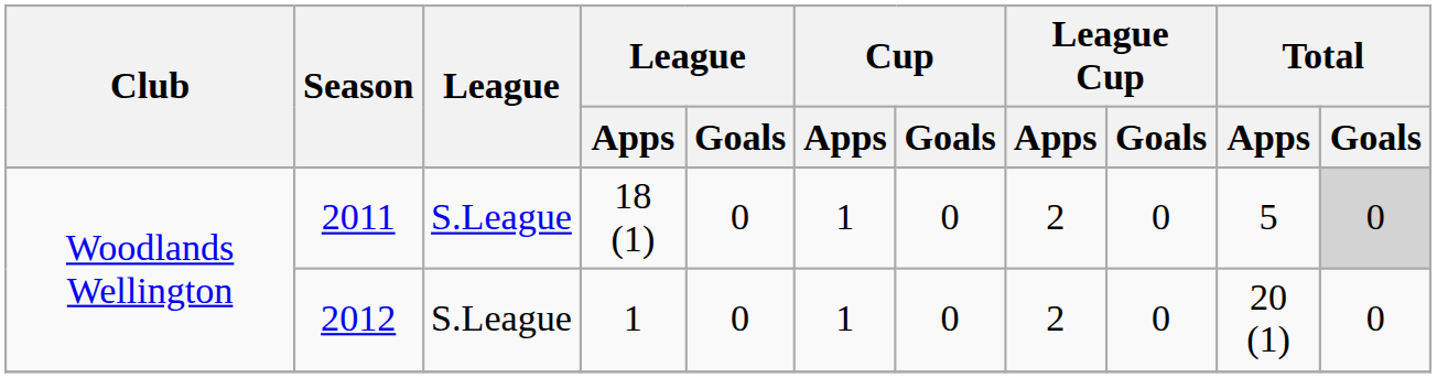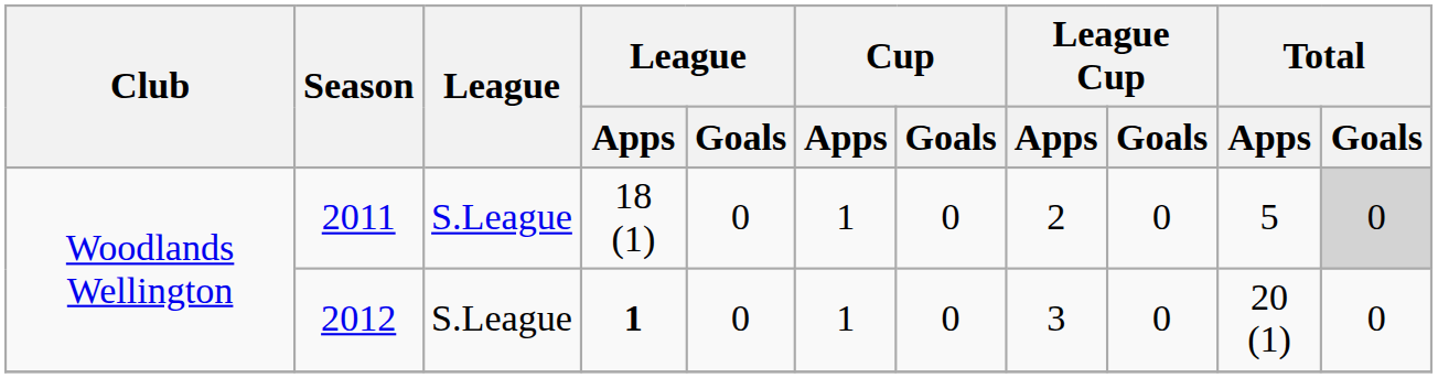2012 | League / Apps: normal -> bold
2012 | League Cup / Apps: 2 -> 3
